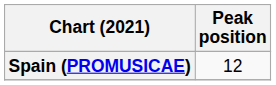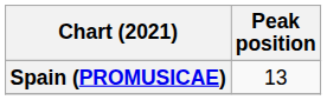Spain (PROMUSICAE) | Peak position: 12 -> 13
